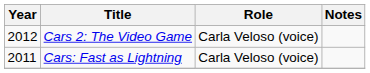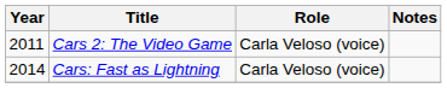Cars 2: The Video Game | Year: 2012 -> 2011
Cars: Fast as Lightning | Year: 2011 -> 2014
